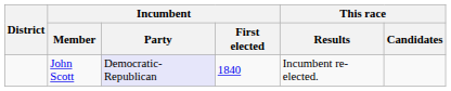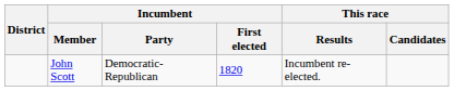John Scott | Incumbent / Party: lavender background -> no background
John Scott | Incumbent / First elected: 1840 -> 1820
